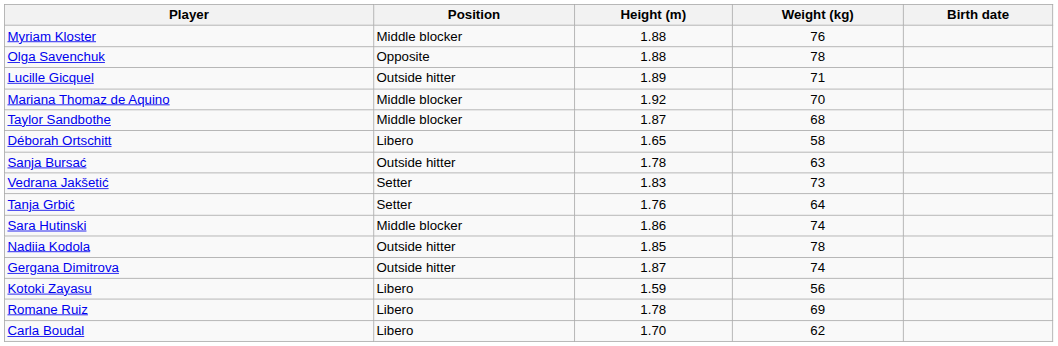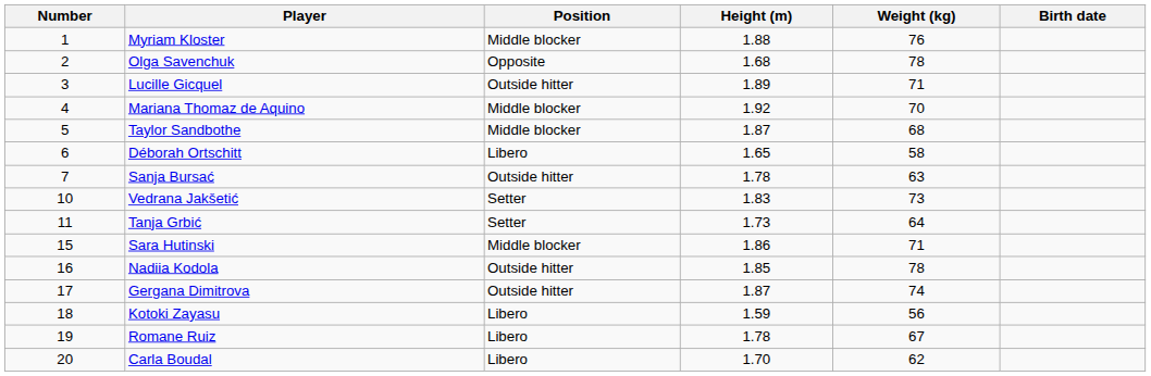+ column: Number | 1 | 2 | 3 | 4 | 5 | 6 | 7 | 10 | 11 | 15 | 16 | 17 | 18 | 19 | 20
Olga Savenchuk | Height (m): 1.88 -> 1.68
Tanja Grbić | Height (m): 1.76 -> 1.73
Sara Hutinski | Weight (kg): 74 -> 71
Romane Ruiz | Weight (kg): 69 -> 67
